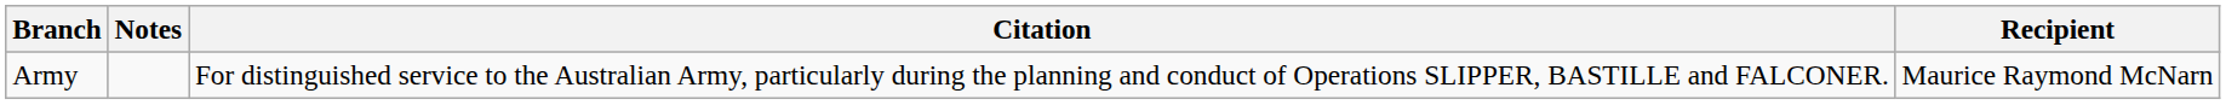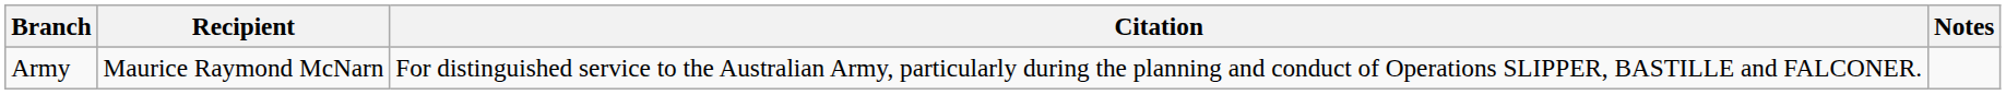columns swapped: Recipient <-> Notes
